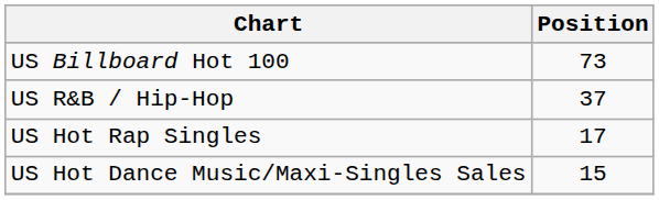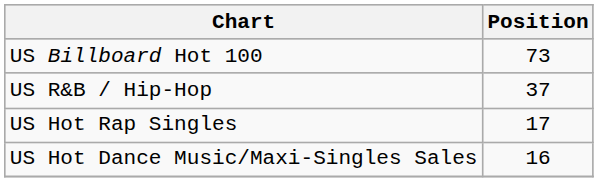US Hot Dance Music/Maxi-Singles Sales | Position: 15 -> 16
